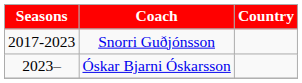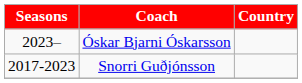rows swapped: Snorri Guðjónsson <-> Óskar Bjarni Óskarsson
